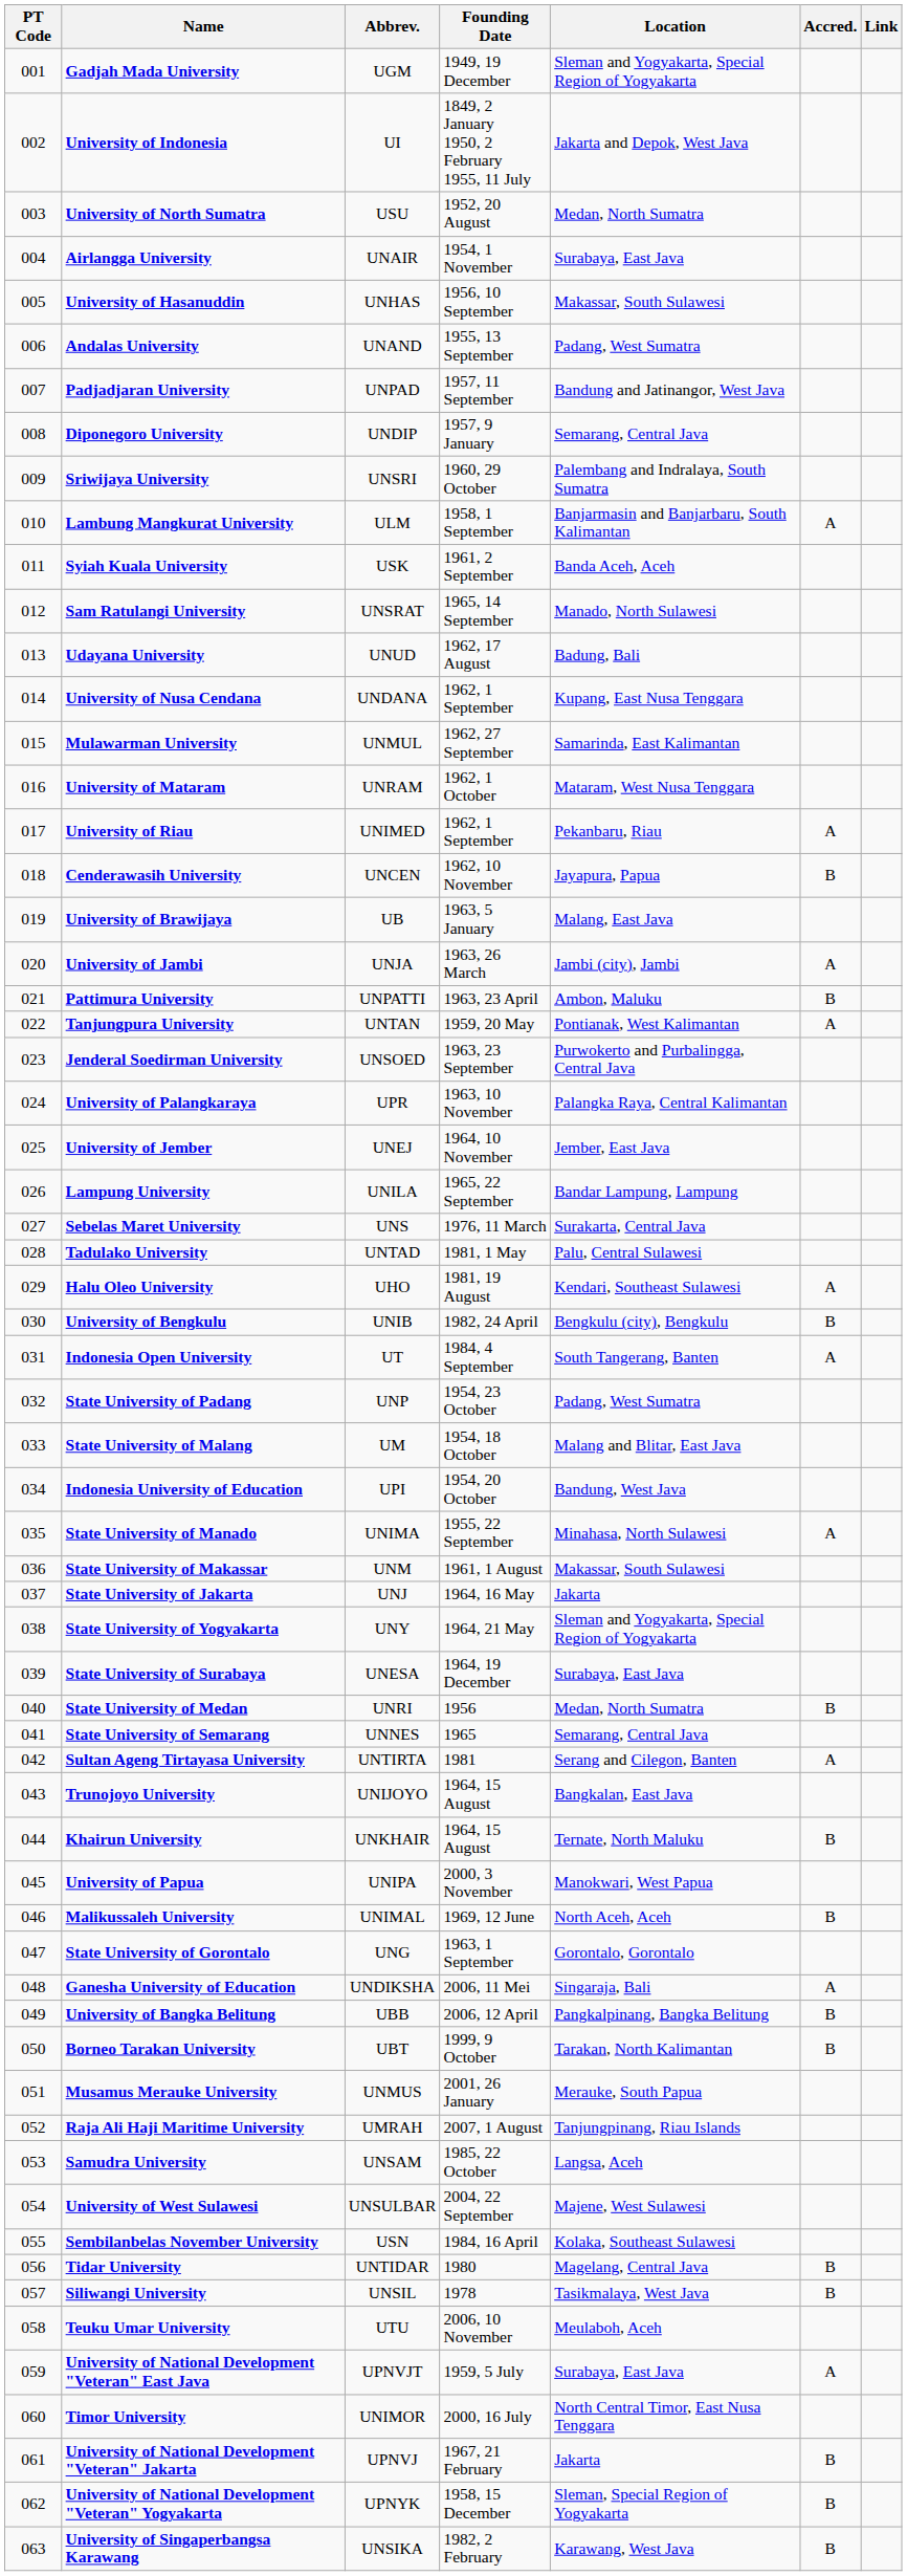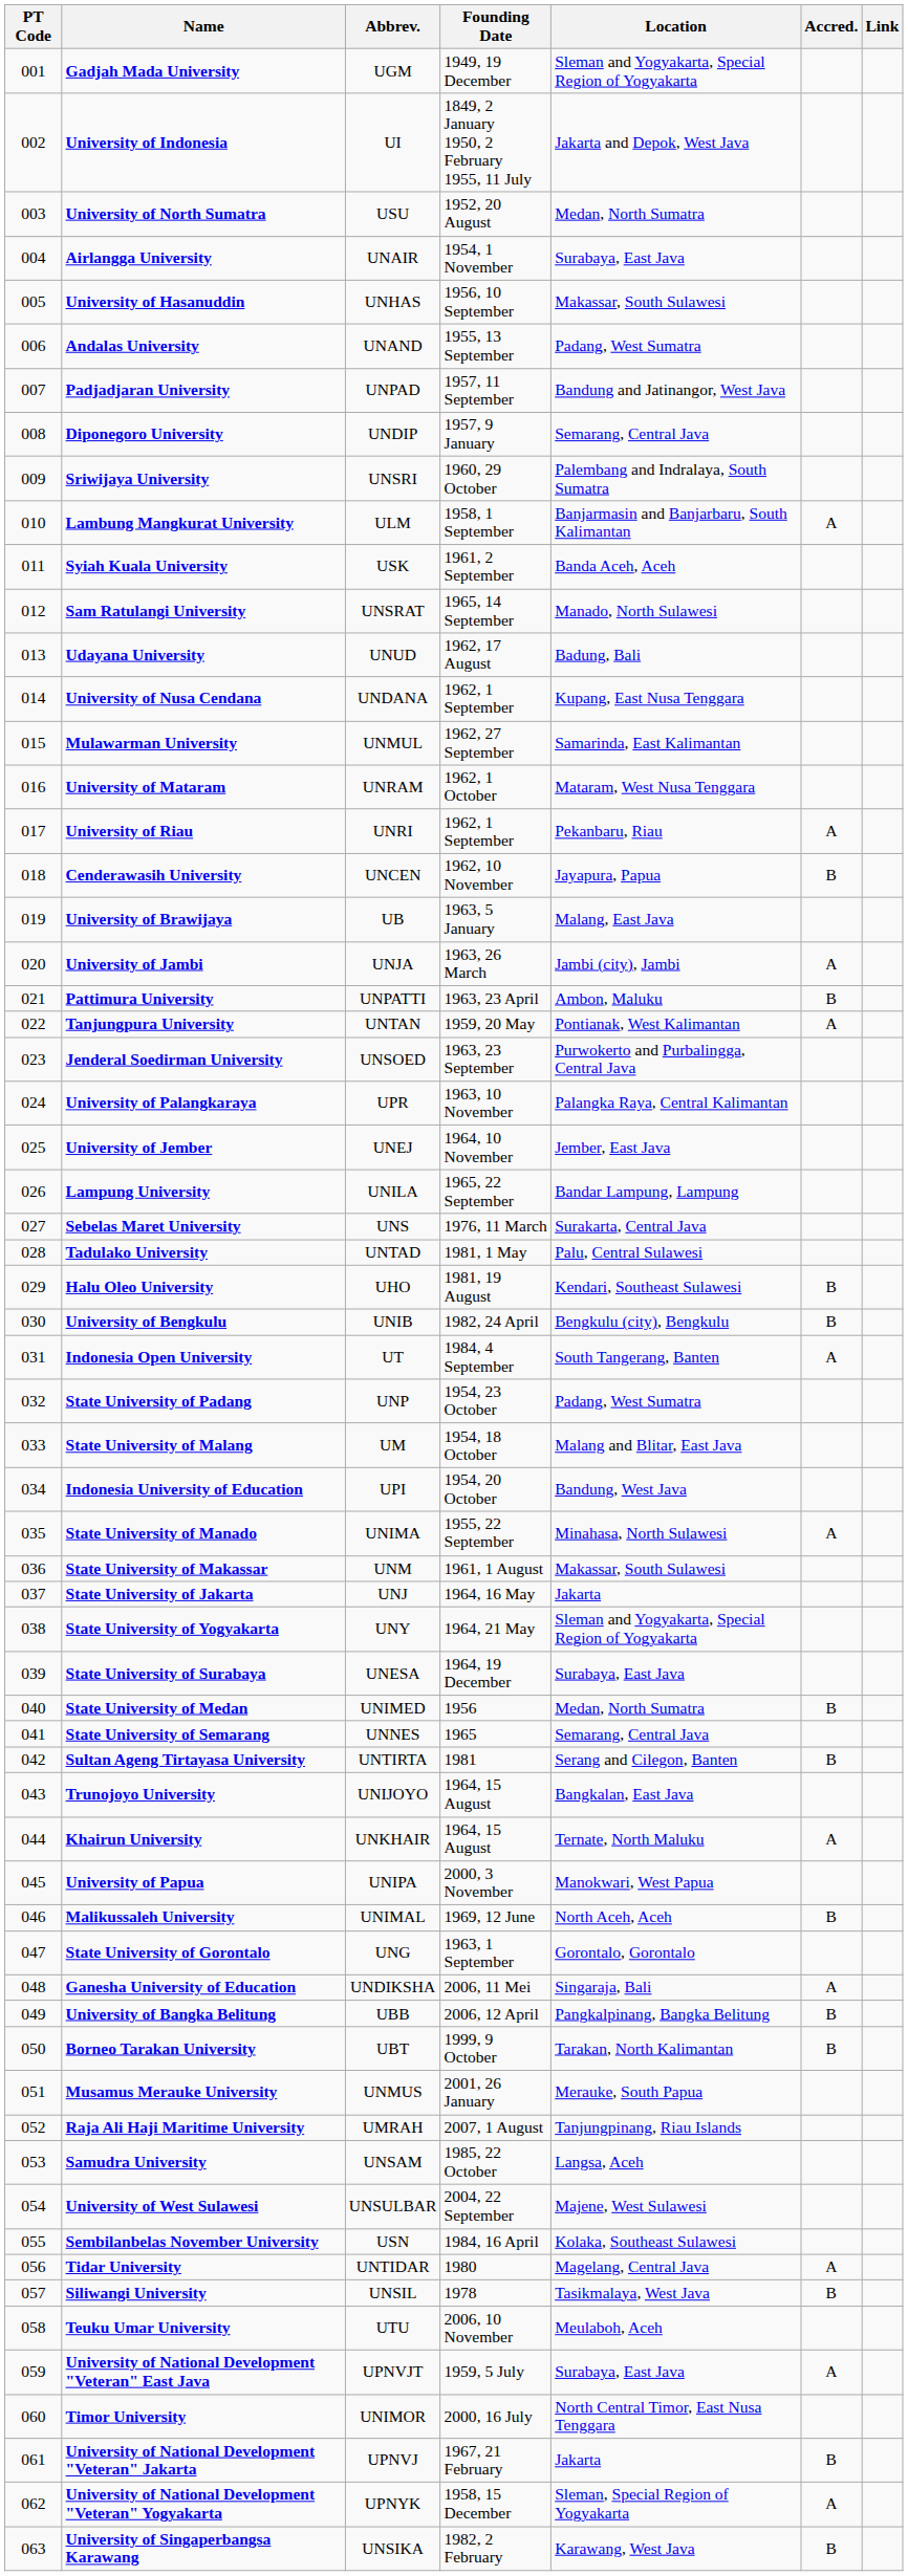University of Riau | Abbrev.: UNIMED -> UNRI
Halu Oleo University | Accred.: A -> B
State University of Medan | Abbrev.: UNRI -> UNIMED
Sultan Ageng Tirtayasa University | Accred.: A -> B
Khairun University | Accred.: B -> A
Tidar University | Accred.: B -> A
University of National Development "Veteran" Yogyakarta | Accred.: B -> A
